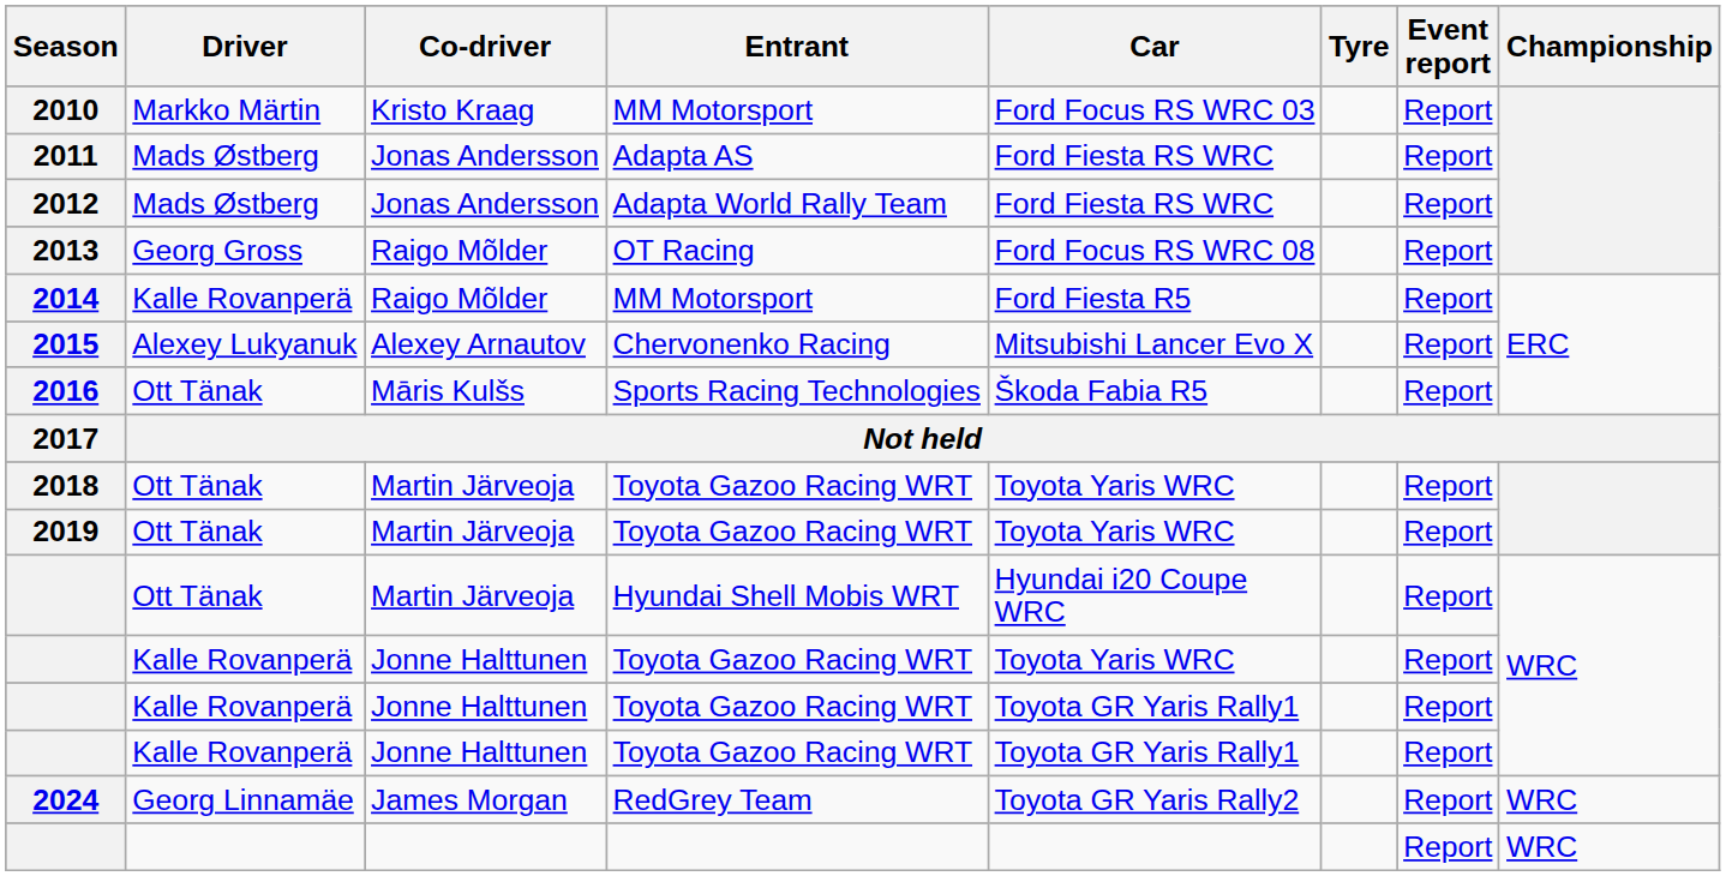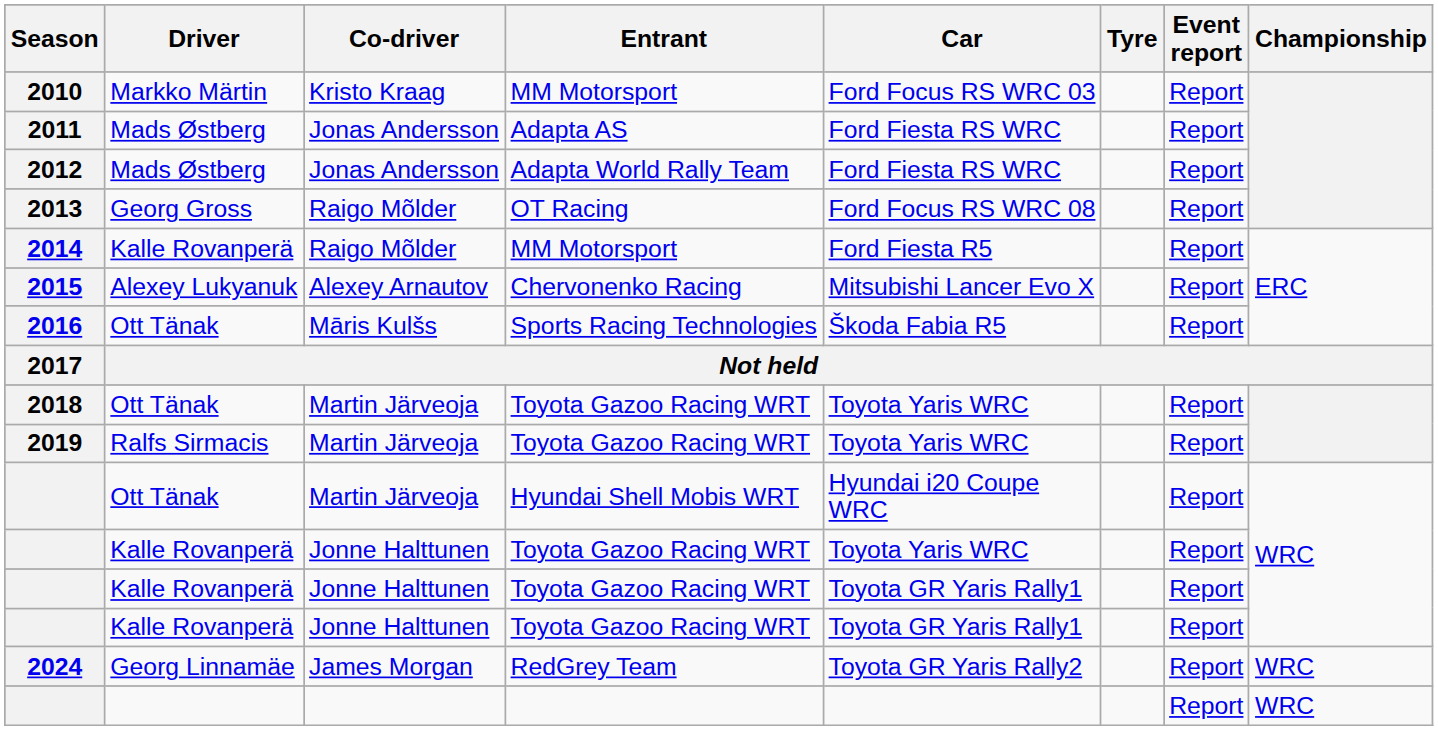2019 | Driver: Ott Tänak -> Ralfs Sirmacis
